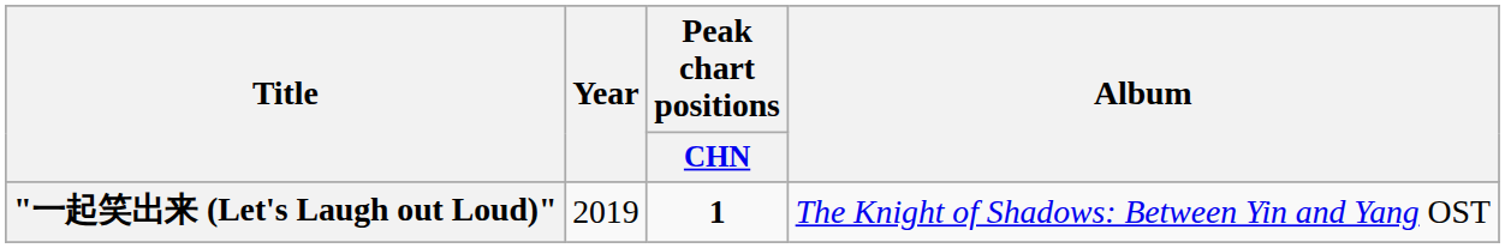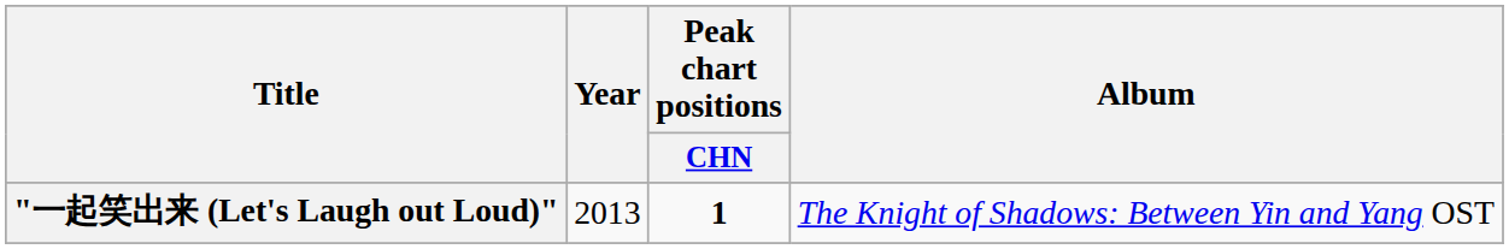"一起笑出来 (Let's Laugh out Loud)" | Year: 2019 -> 2013
